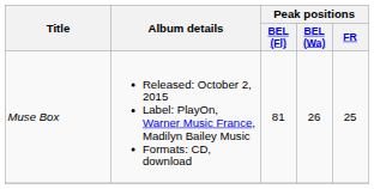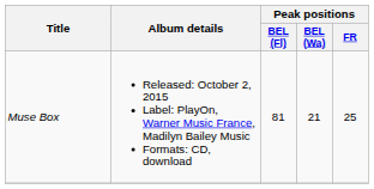Muse Box | Peak positions / BEL (Wa): 26 -> 21
